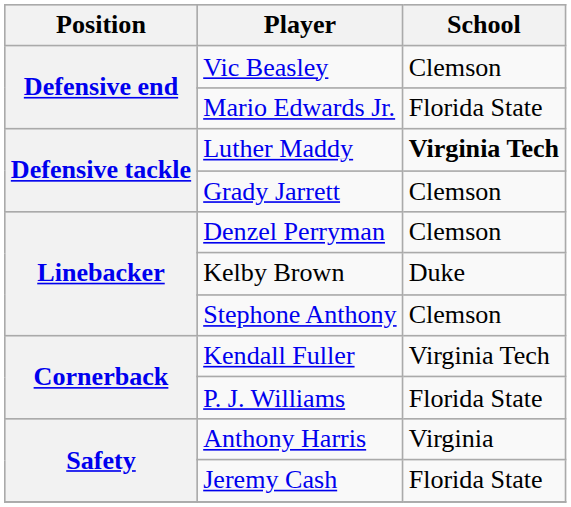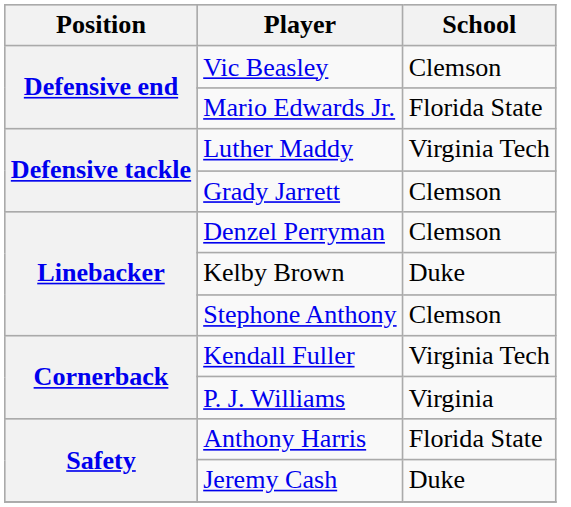Luther Maddy | School: bold -> normal
P. J. Williams | School: Florida State -> Virginia
Anthony Harris | School: Virginia -> Florida State
Jeremy Cash | School: Florida State -> Duke
